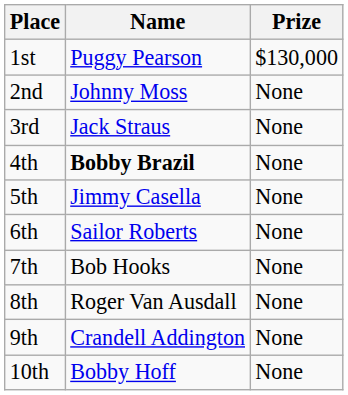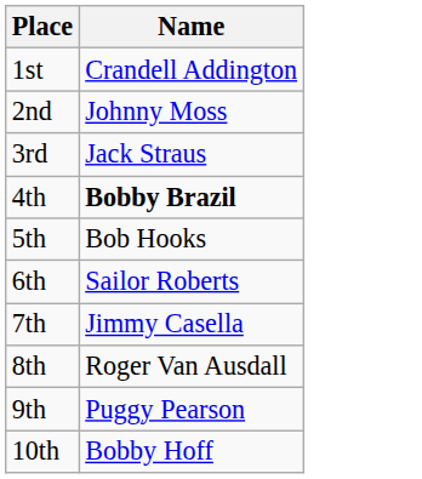- column: Prize | $130,000 | None | None | None | None | None | None | None | None | None
1st | Name: Puggy Pearson -> Crandell Addington
5th | Name: Jimmy Casella -> Bob Hooks
7th | Name: Bob Hooks -> Jimmy Casella
9th | Name: Crandell Addington -> Puggy Pearson
